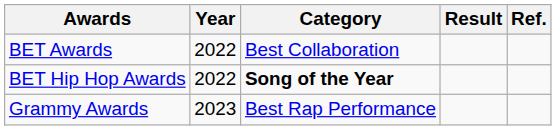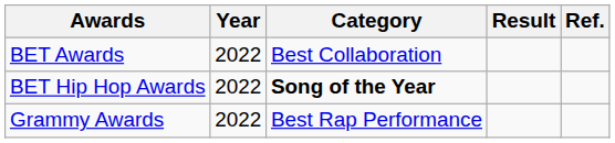Grammy Awards | Year: 2023 -> 2022
